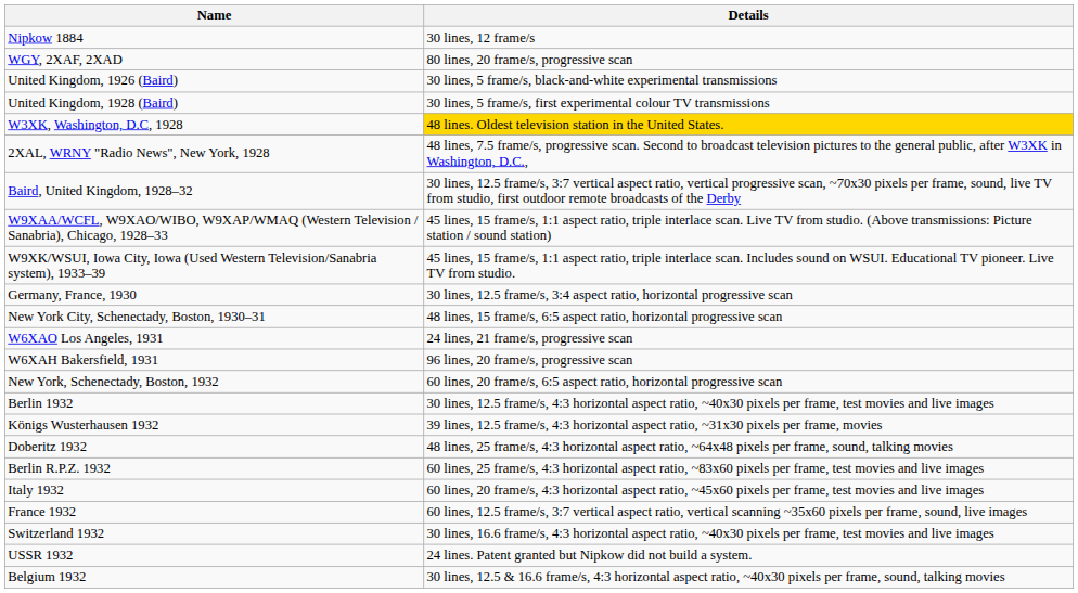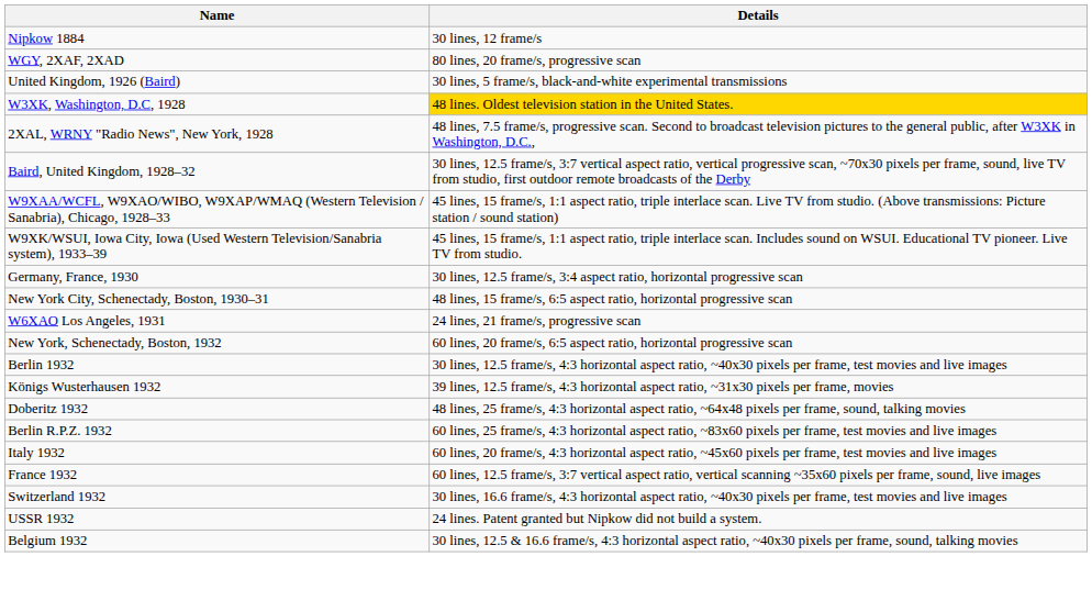- row: United Kingdom, 1928 (Baird) | 30 lines, 5 frame/s, first experimental colour TV transmissions
- row: W6XAH Bakersfield, 1931 | 96 lines, 20 frame/s, progressive scan
